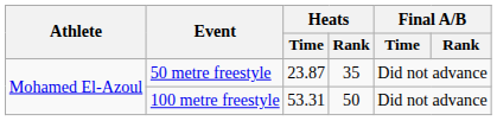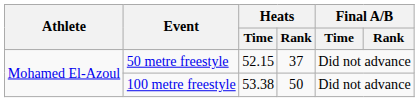50 metre freestyle | Heats / Time: 23.87 -> 52.15
50 metre freestyle | Heats / Rank: 35 -> 37
100 metre freestyle | Heats / Time: 53.31 -> 53.38
